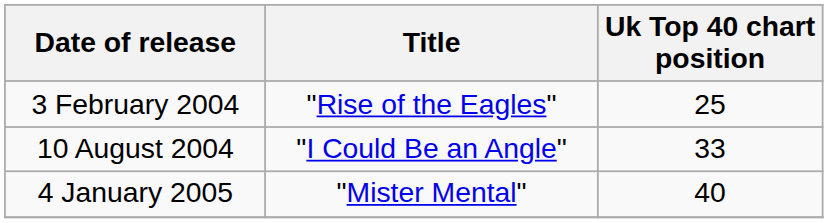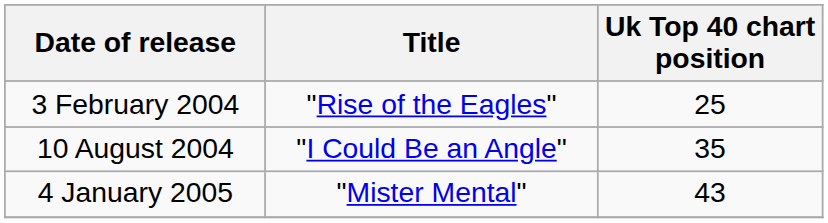10 August 2004 | Uk Top 40 chart position: 33 -> 35
4 January 2005 | Uk Top 40 chart position: 40 -> 43
